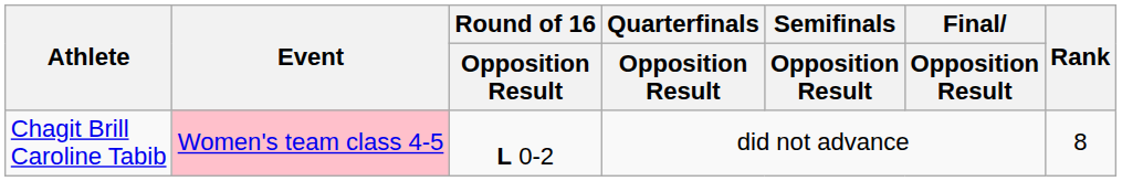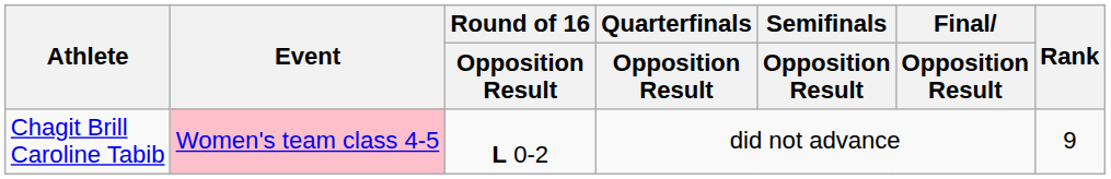Chagit Brill Caroline Tabib | Rank: 8 -> 9
